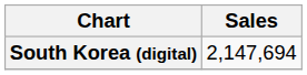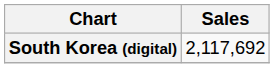South Korea (digital) | Sales: 2,147,694 -> 2,117,692
